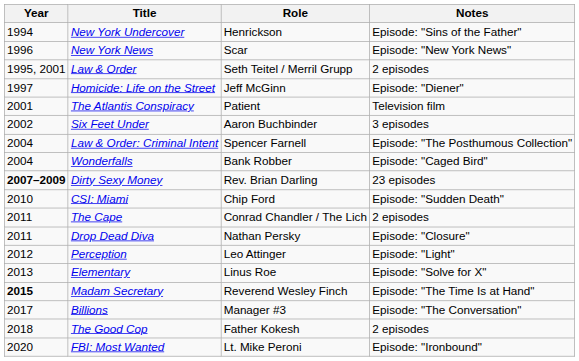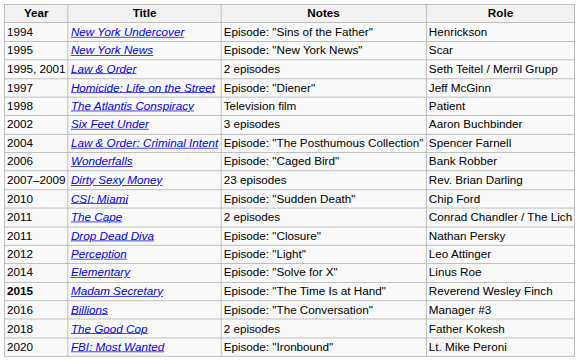columns swapped: Role <-> Notes
New York News | Year: 1996 -> 1995
The Atlantis Conspiracy | Year: 2001 -> 1998
Wonderfalls | Year: 2004 -> 2006
Dirty Sexy Money | Year: bold -> normal
Elementary | Year: 2013 -> 2014
Billions | Year: 2017 -> 2016
